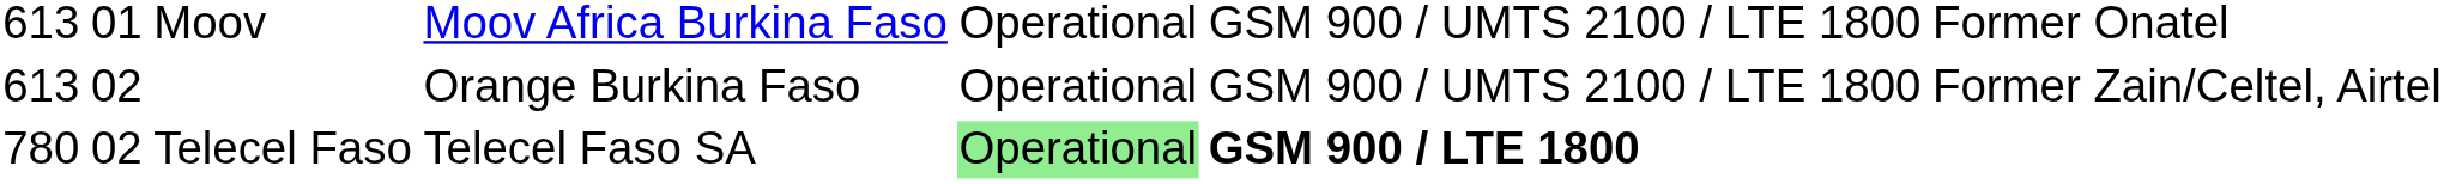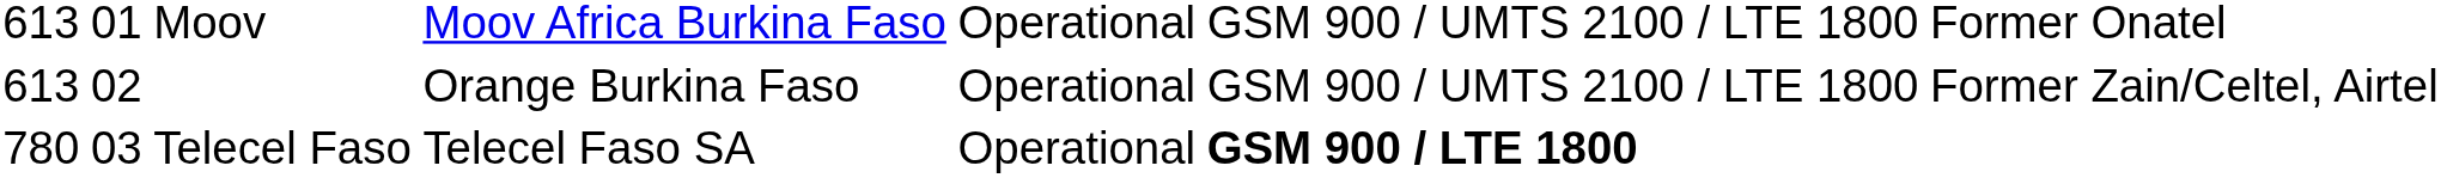Telecel Faso | column 2: 02 -> 03
Telecel Faso | column 5: lightgreen background -> no background
